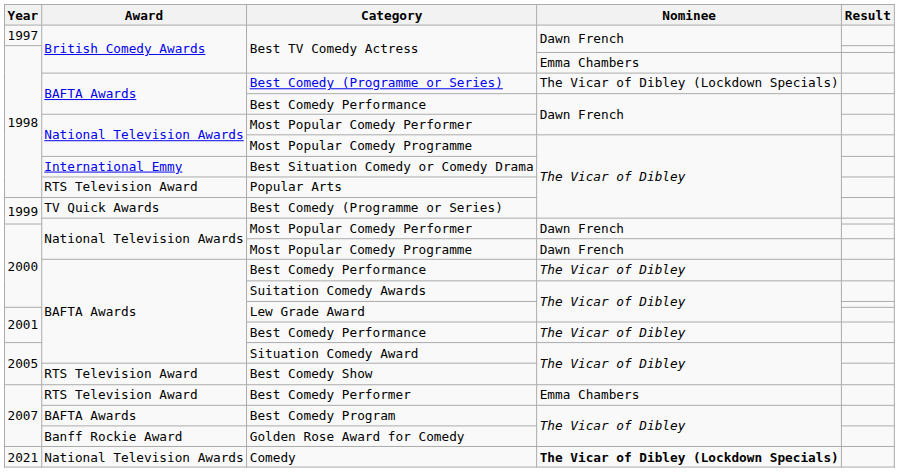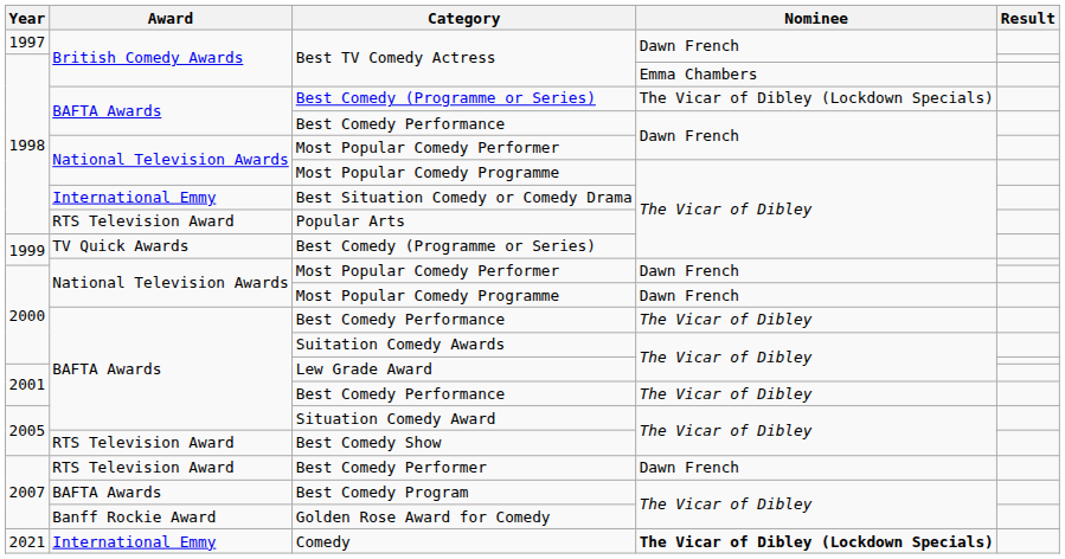Best Comedy Performer | Nominee: Emma Chambers -> Dawn French
Comedy | Award: National Television Awards -> International Emmy
